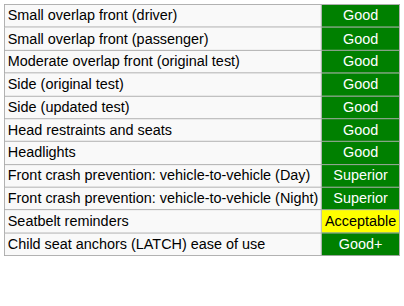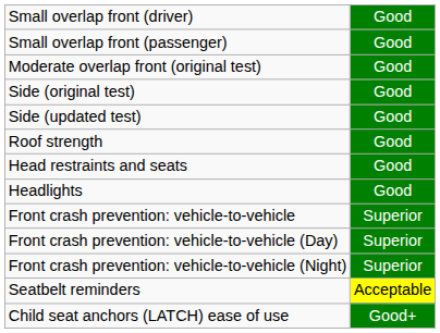+ row: Roof strength | Good
+ row: Front crash prevention: vehicle-to-vehicle | Superior
